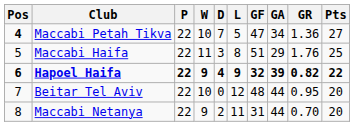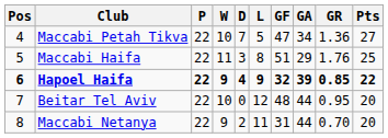Maccabi Petah Tikva | Pos: bold -> normal
Hapoel Haifa | GR: 0.82 -> 0.85
